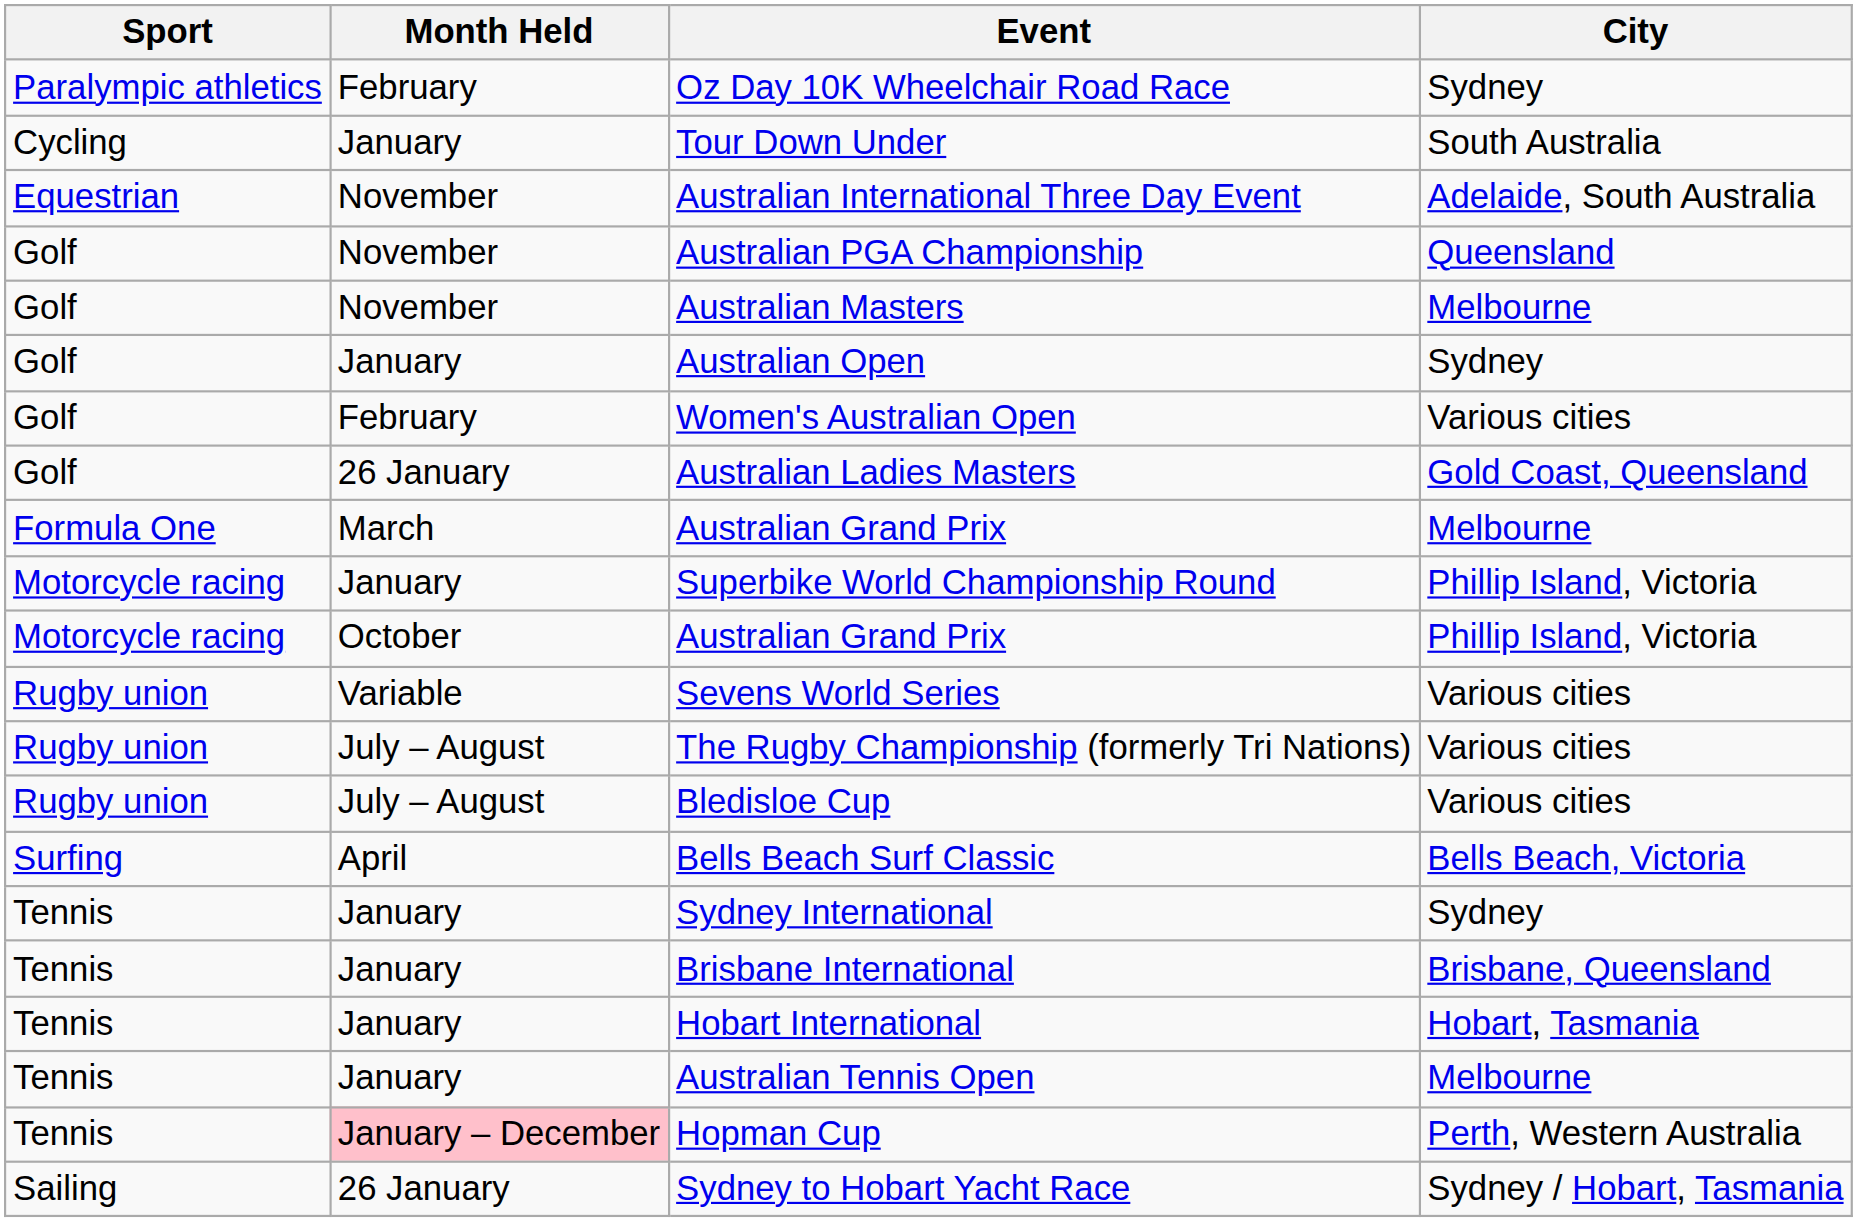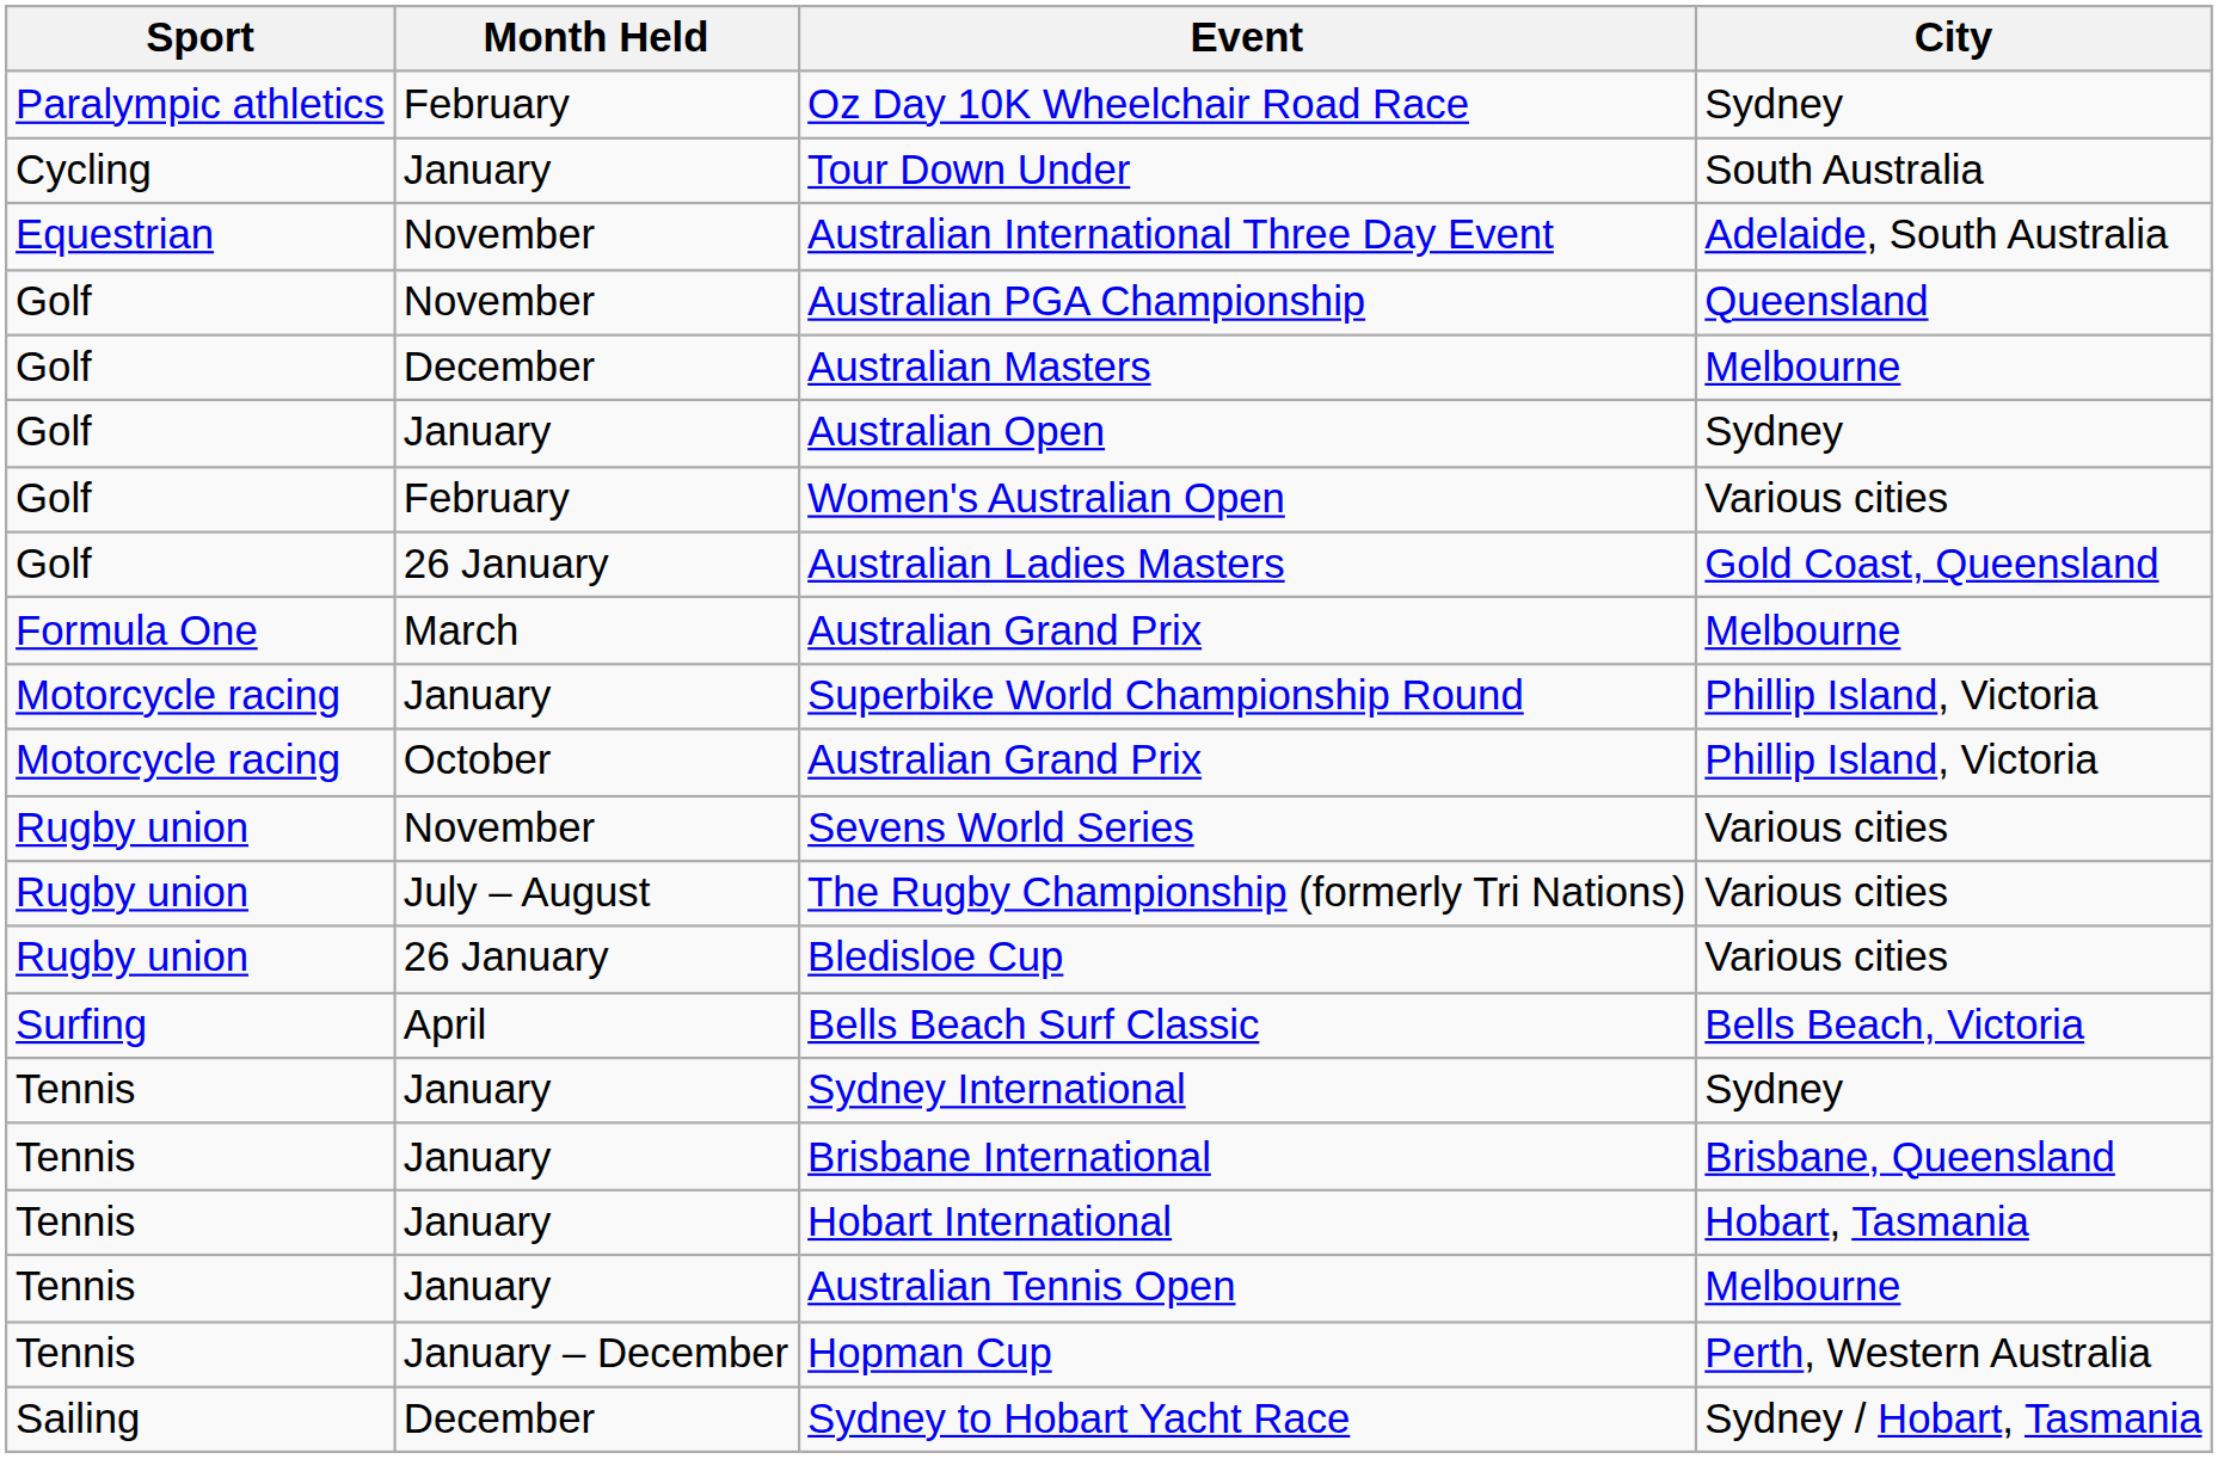Australian Masters | Month Held: November -> December
Sevens World Series | Month Held: Variable -> November
Bledisloe Cup | Month Held: July – August -> 26 January
Hopman Cup | Month Held: pink background -> no background
Sydney to Hobart Yacht Race | Month Held: 26 January -> December
